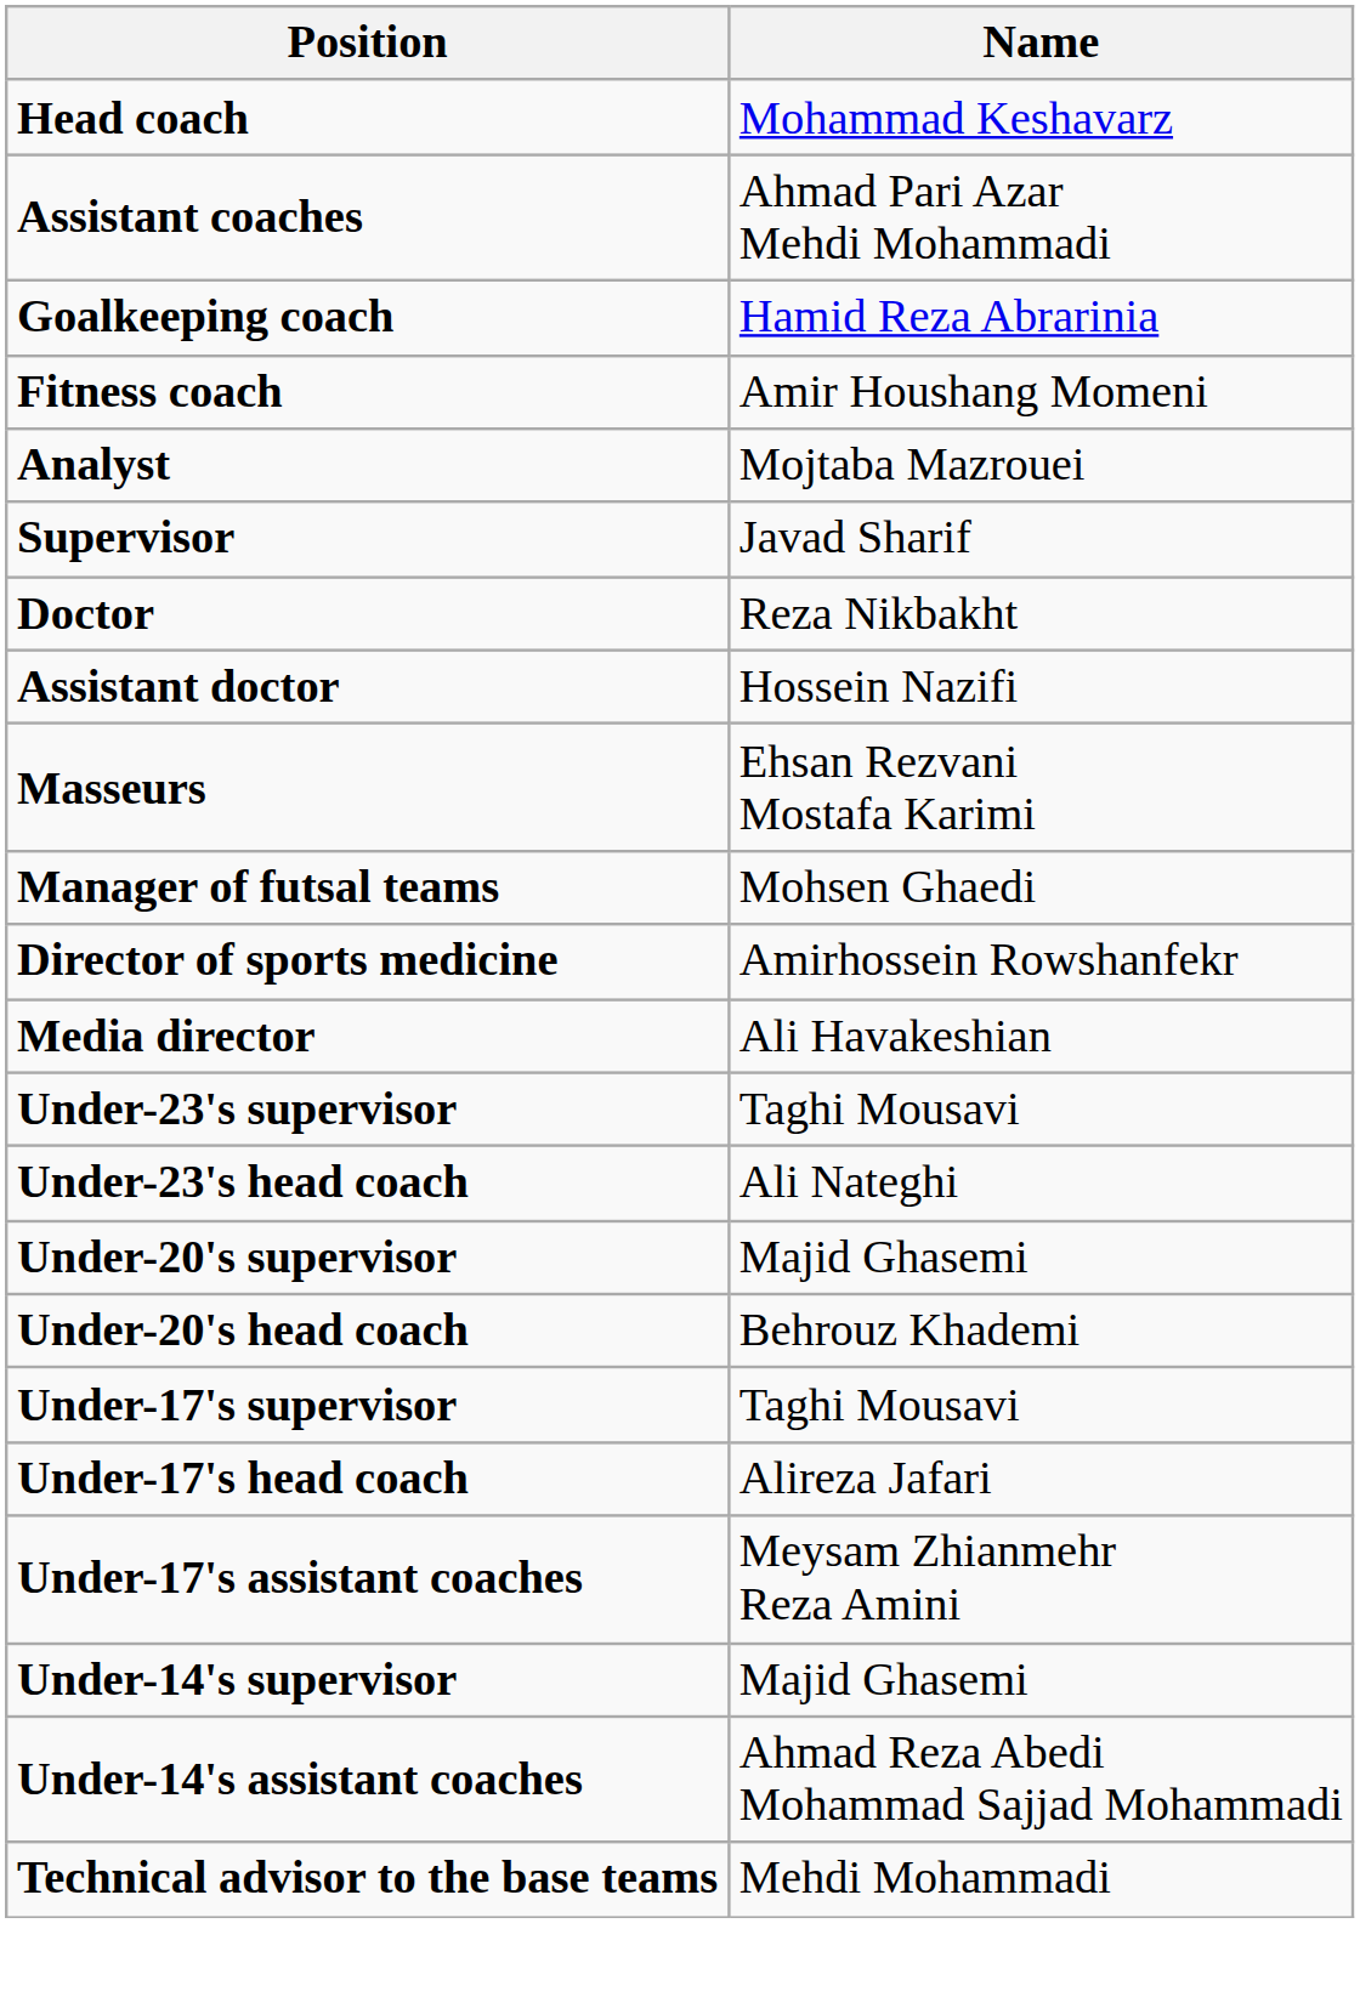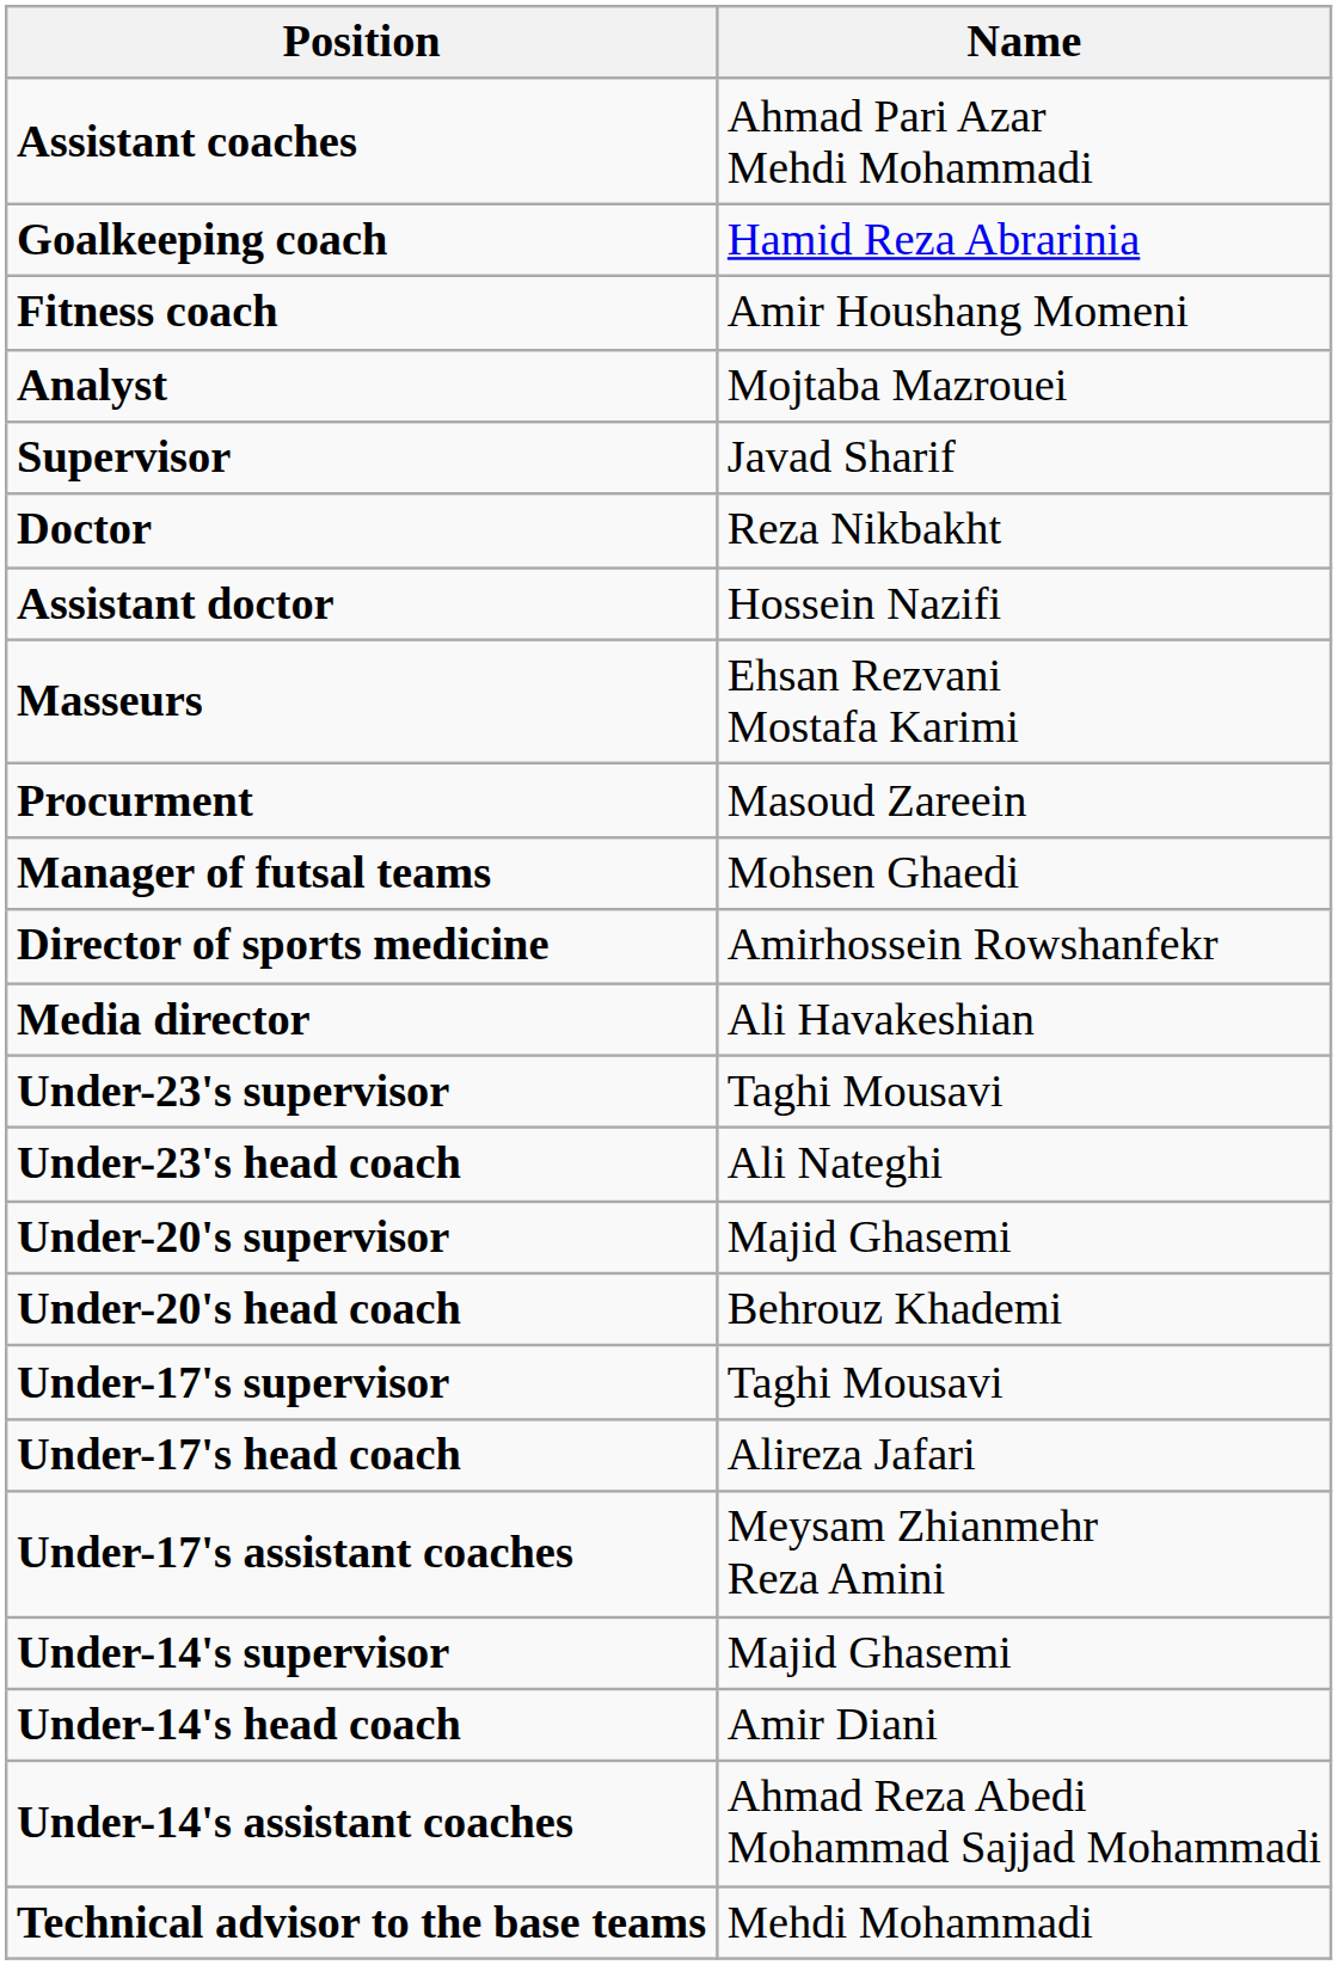- row: Head coach | Mohammad Keshavarz
+ row: Procurment | Masoud Zareein
+ row: Under-14's head coach | Amir Diani
